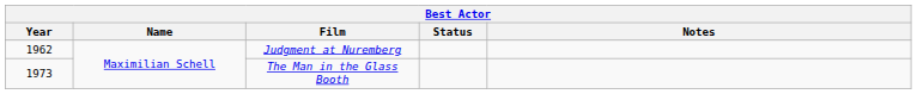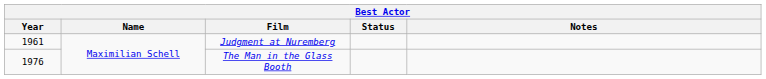Judgment at Nuremberg | Year: 1962 -> 1961
The Man in the Glass Booth | Year: 1973 -> 1976
